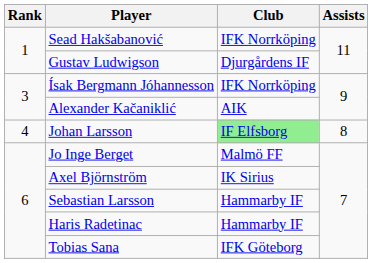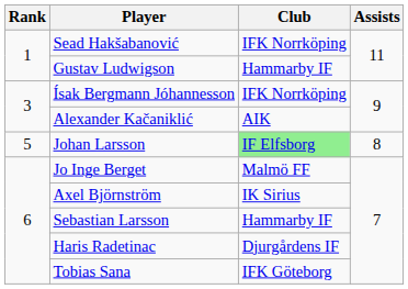Gustav Ludwigson | Club: Djurgårdens IF -> Hammarby IF
Johan Larsson | Rank: 4 -> 5
Haris Radetinac | Club: Hammarby IF -> Djurgårdens IF
